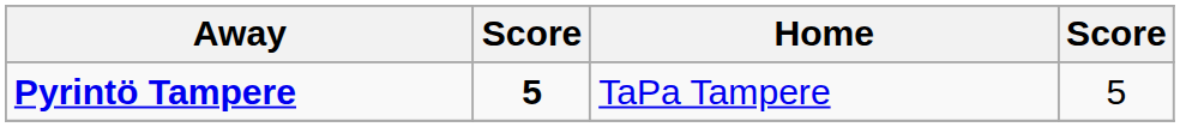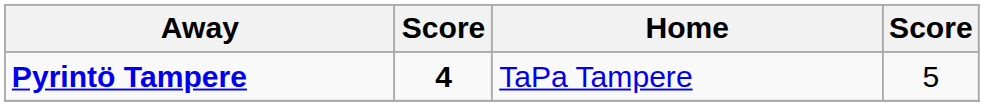Pyrintö Tampere | column 2: 5 -> 4
